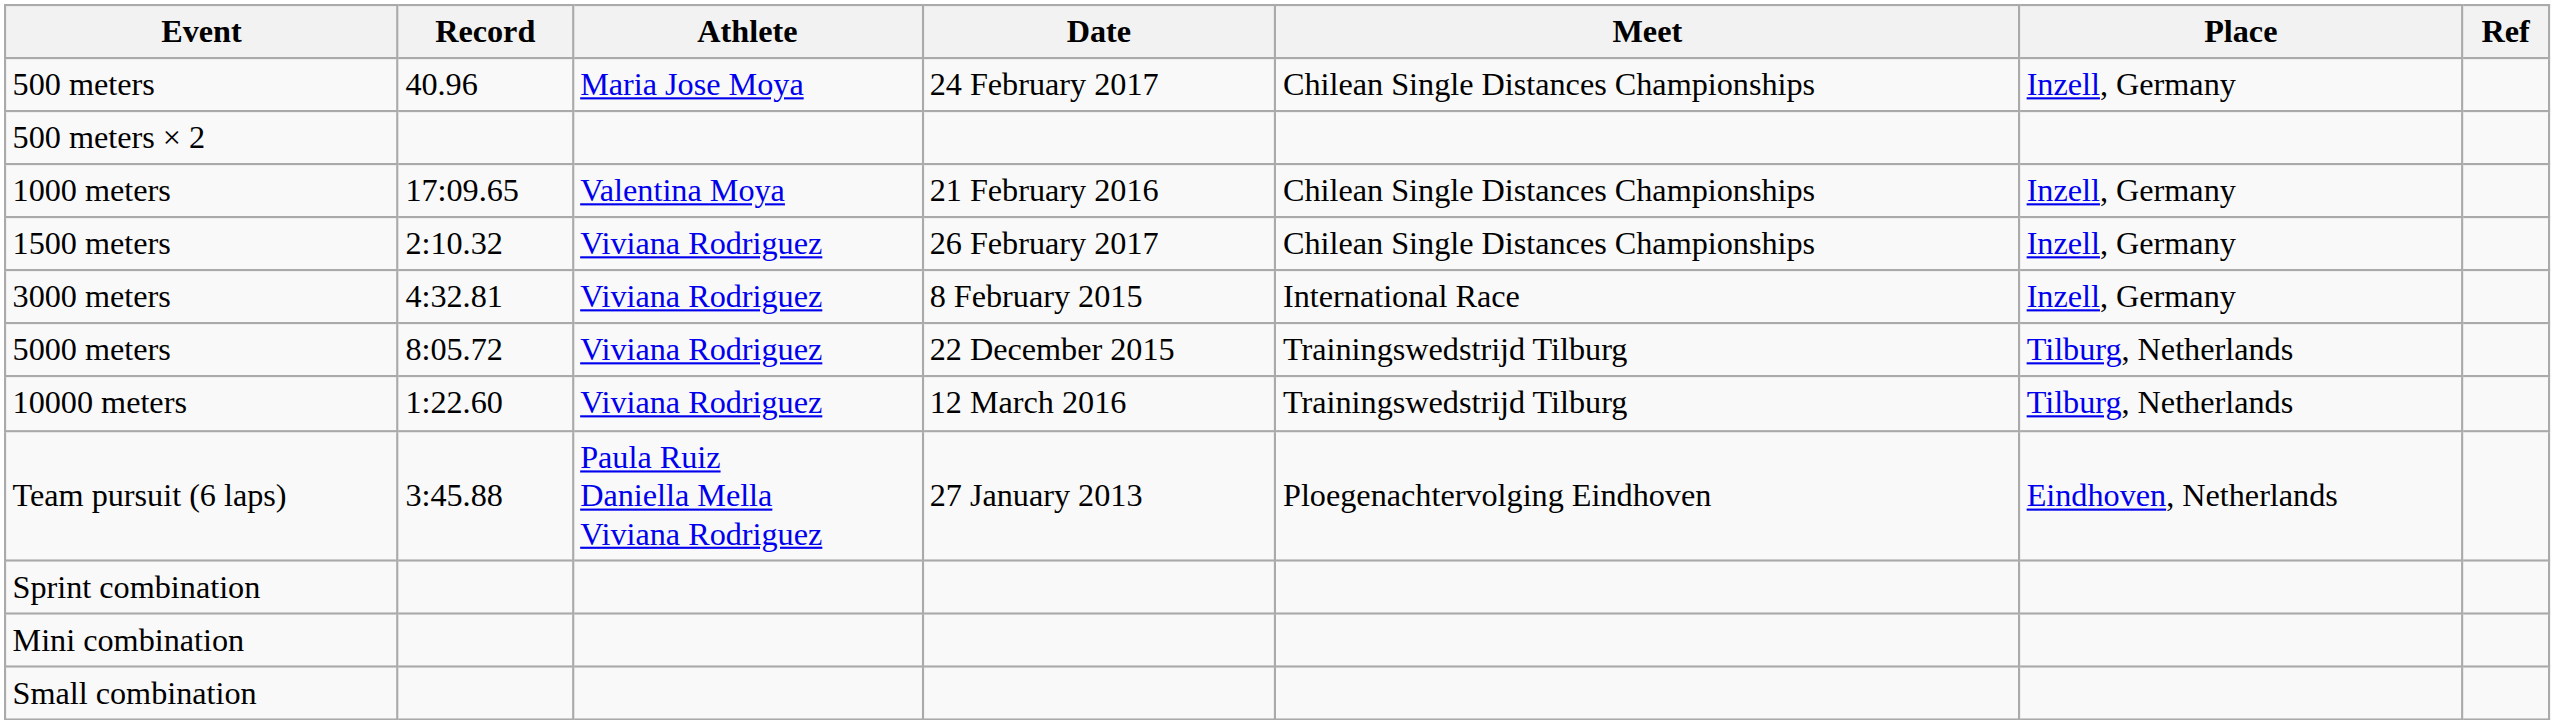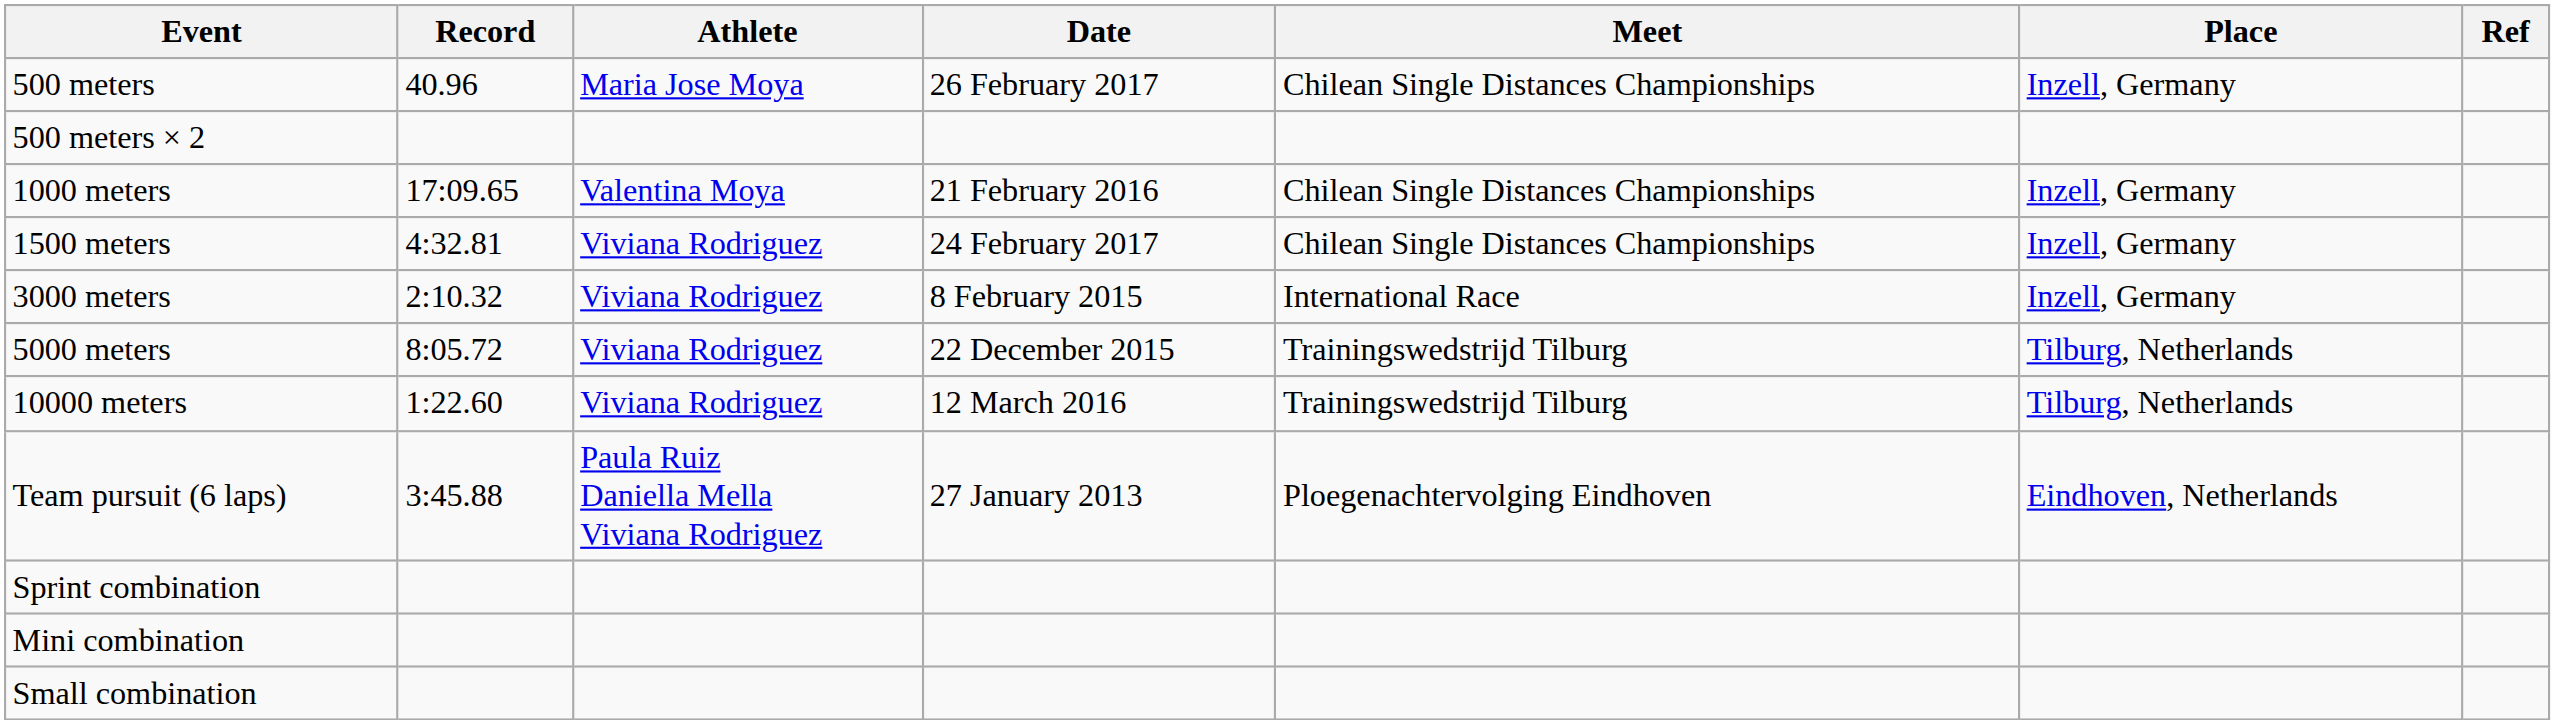500 meters | Date: 24 February 2017 -> 26 February 2017
1500 meters | Record: 2:10.32 -> 4:32.81
1500 meters | Date: 26 February 2017 -> 24 February 2017
3000 meters | Record: 4:32.81 -> 2:10.32
